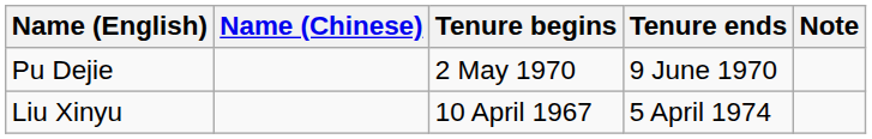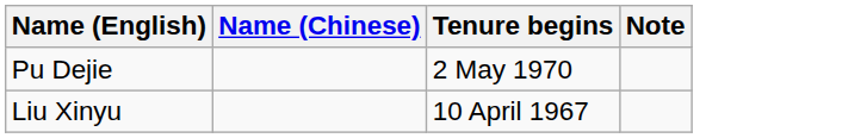- column: Tenure ends | 9 June 1970 | 5 April 1974
